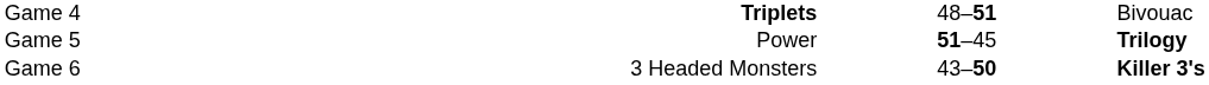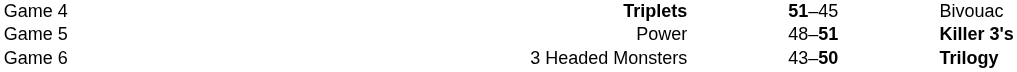Game 4 | column 3: 48–51 -> 51–45
Game 5 | column 3: 51–45 -> 48–51
Game 5 | column 4: Trilogy -> Killer 3's
Game 6 | column 4: Killer 3's -> Trilogy
